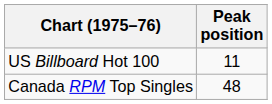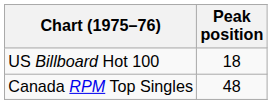US Billboard Hot 100 | Peak position: 11 -> 18
